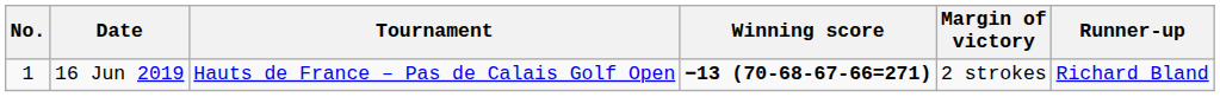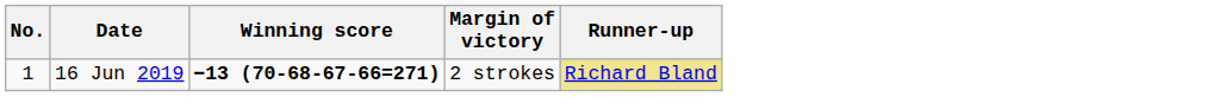- column: Tournament | Hauts de France – Pas de Calais Golf Open
16 Jun 2019 | Runner-up: no background -> khaki background
